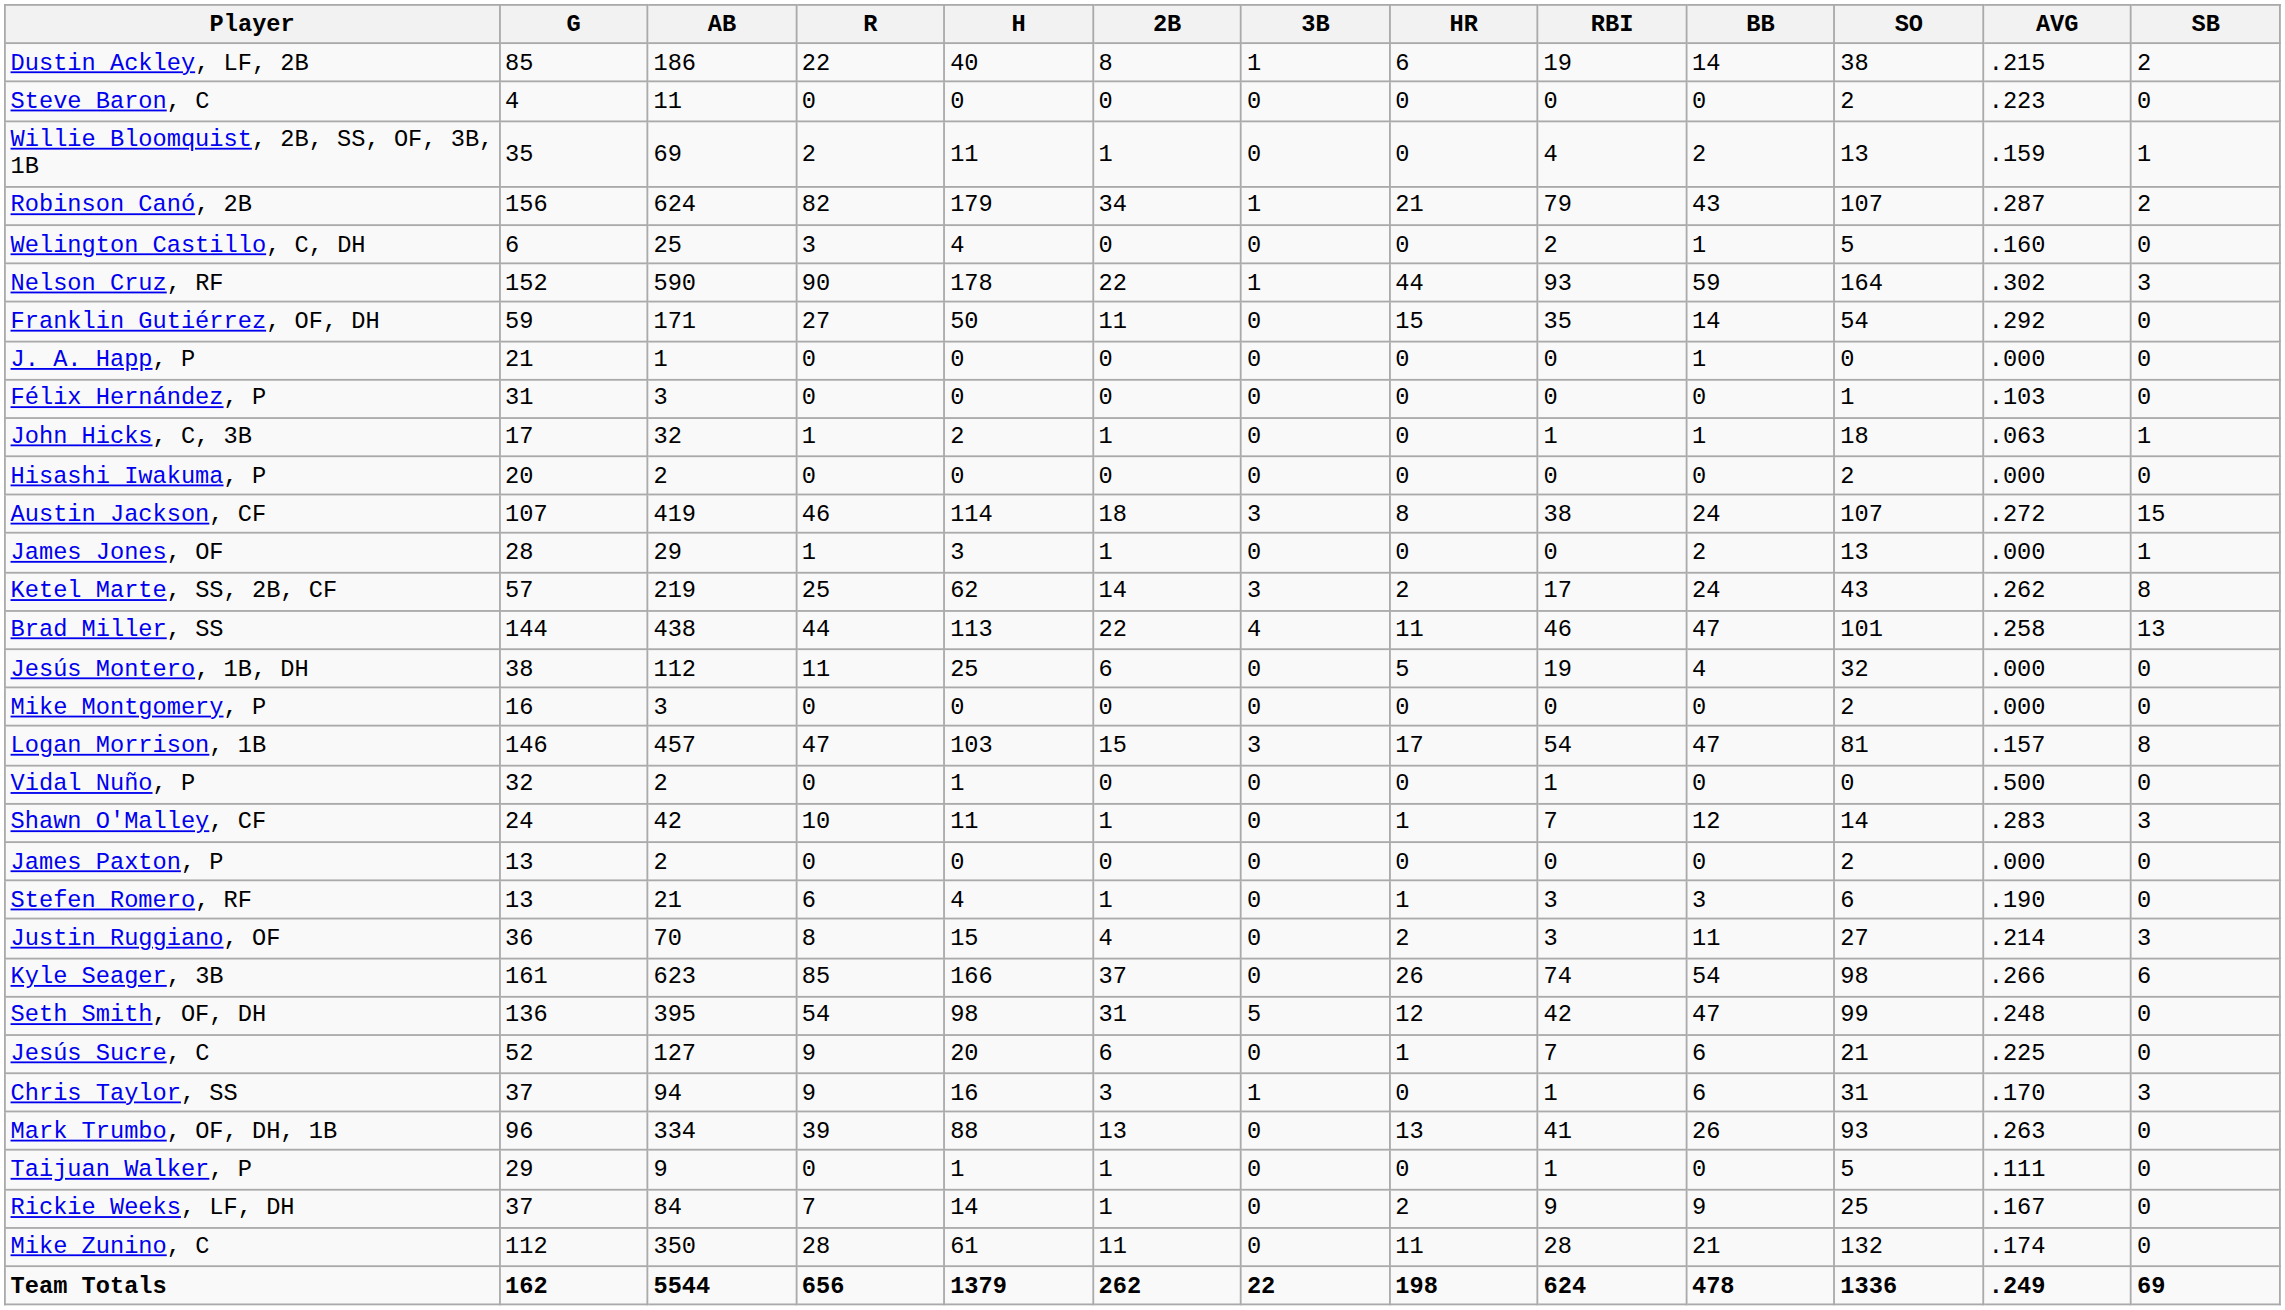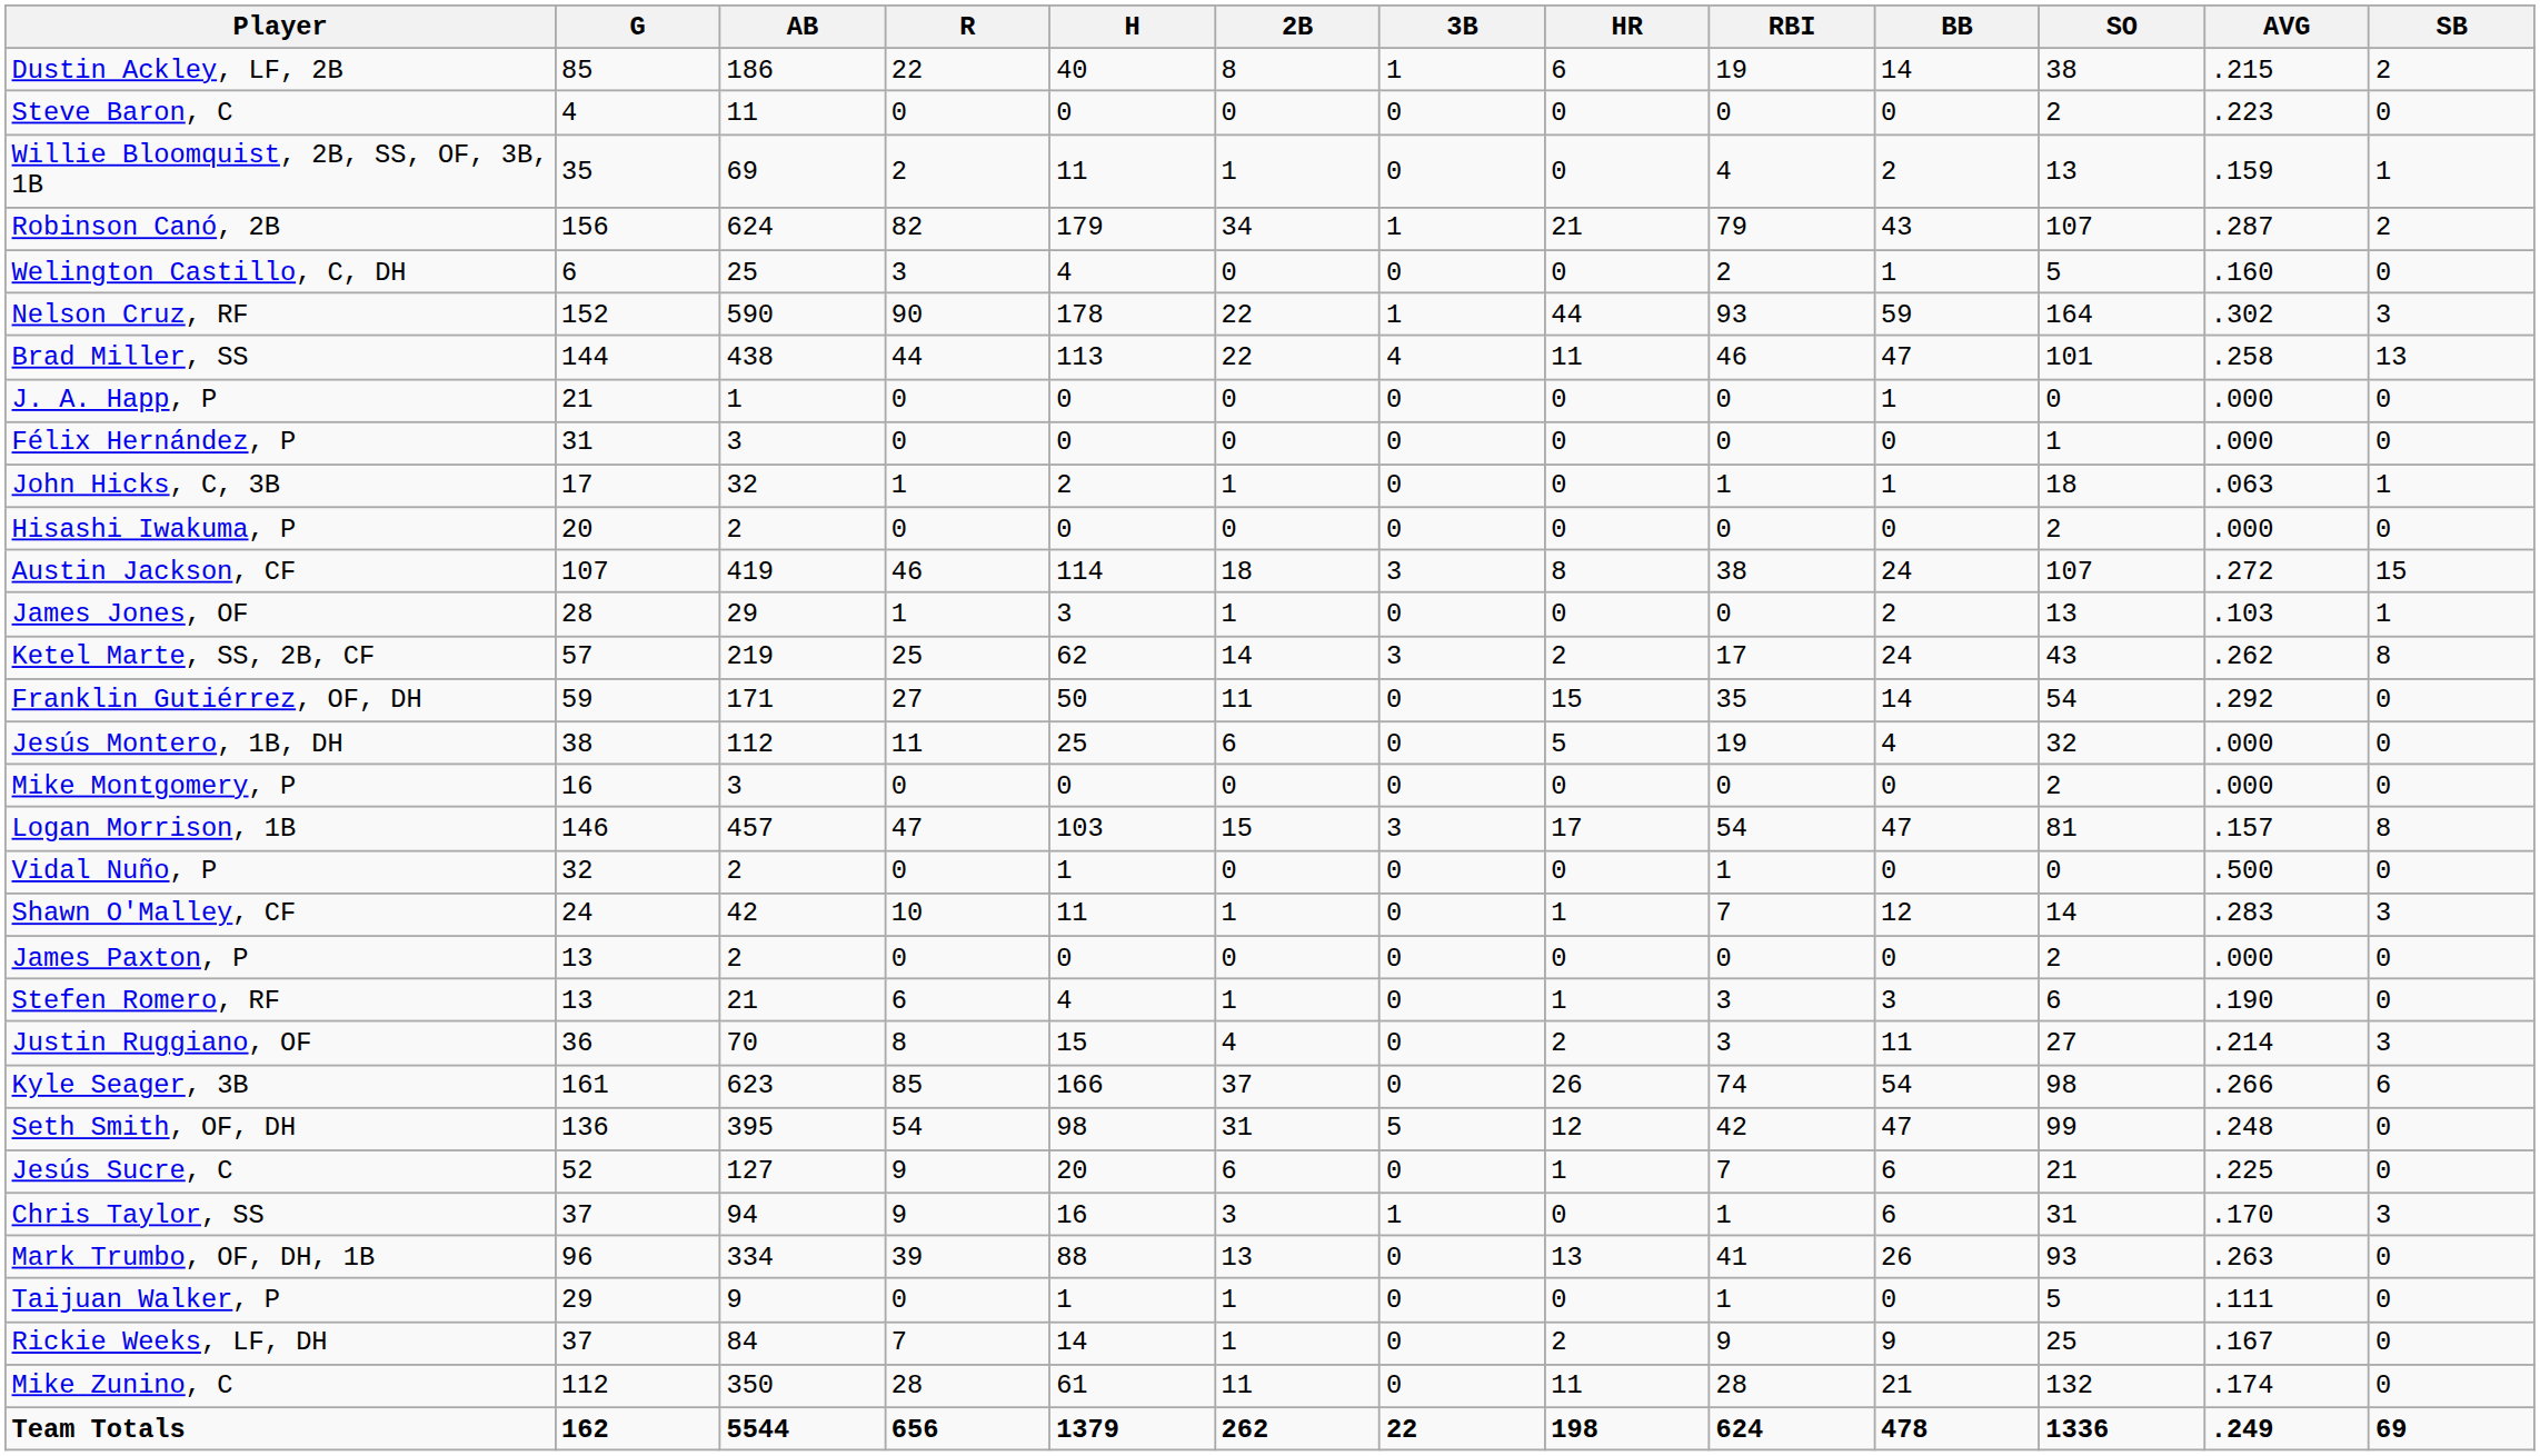rows swapped: Franklin Gutiérrez, OF, DH <-> Brad Miller, SS
Félix Hernández, P | AVG: .103 -> .000
James Jones, OF | AVG: .000 -> .103
